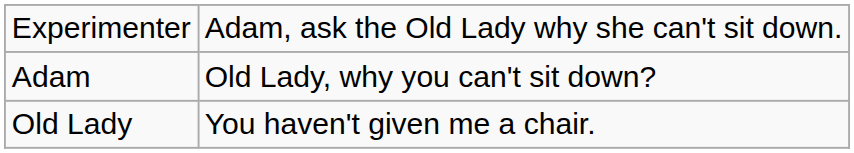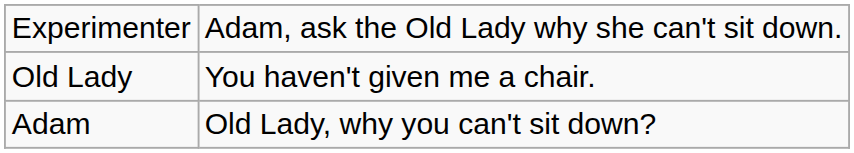rows swapped: Adam <-> Old Lady
